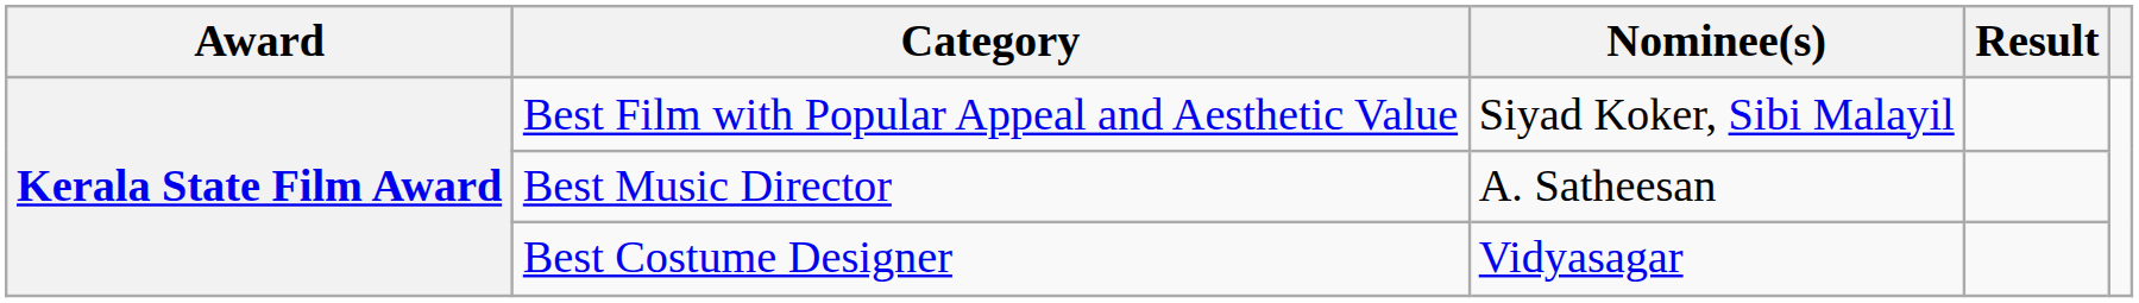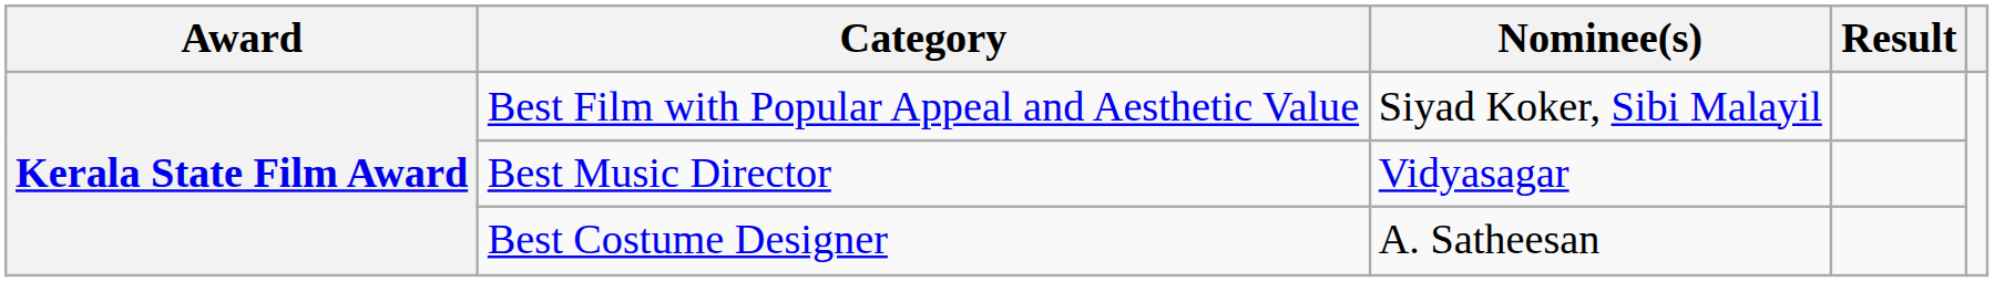Best Music Director | Nominee(s): A. Satheesan -> Vidyasagar
Best Costume Designer | Nominee(s): Vidyasagar -> A. Satheesan
